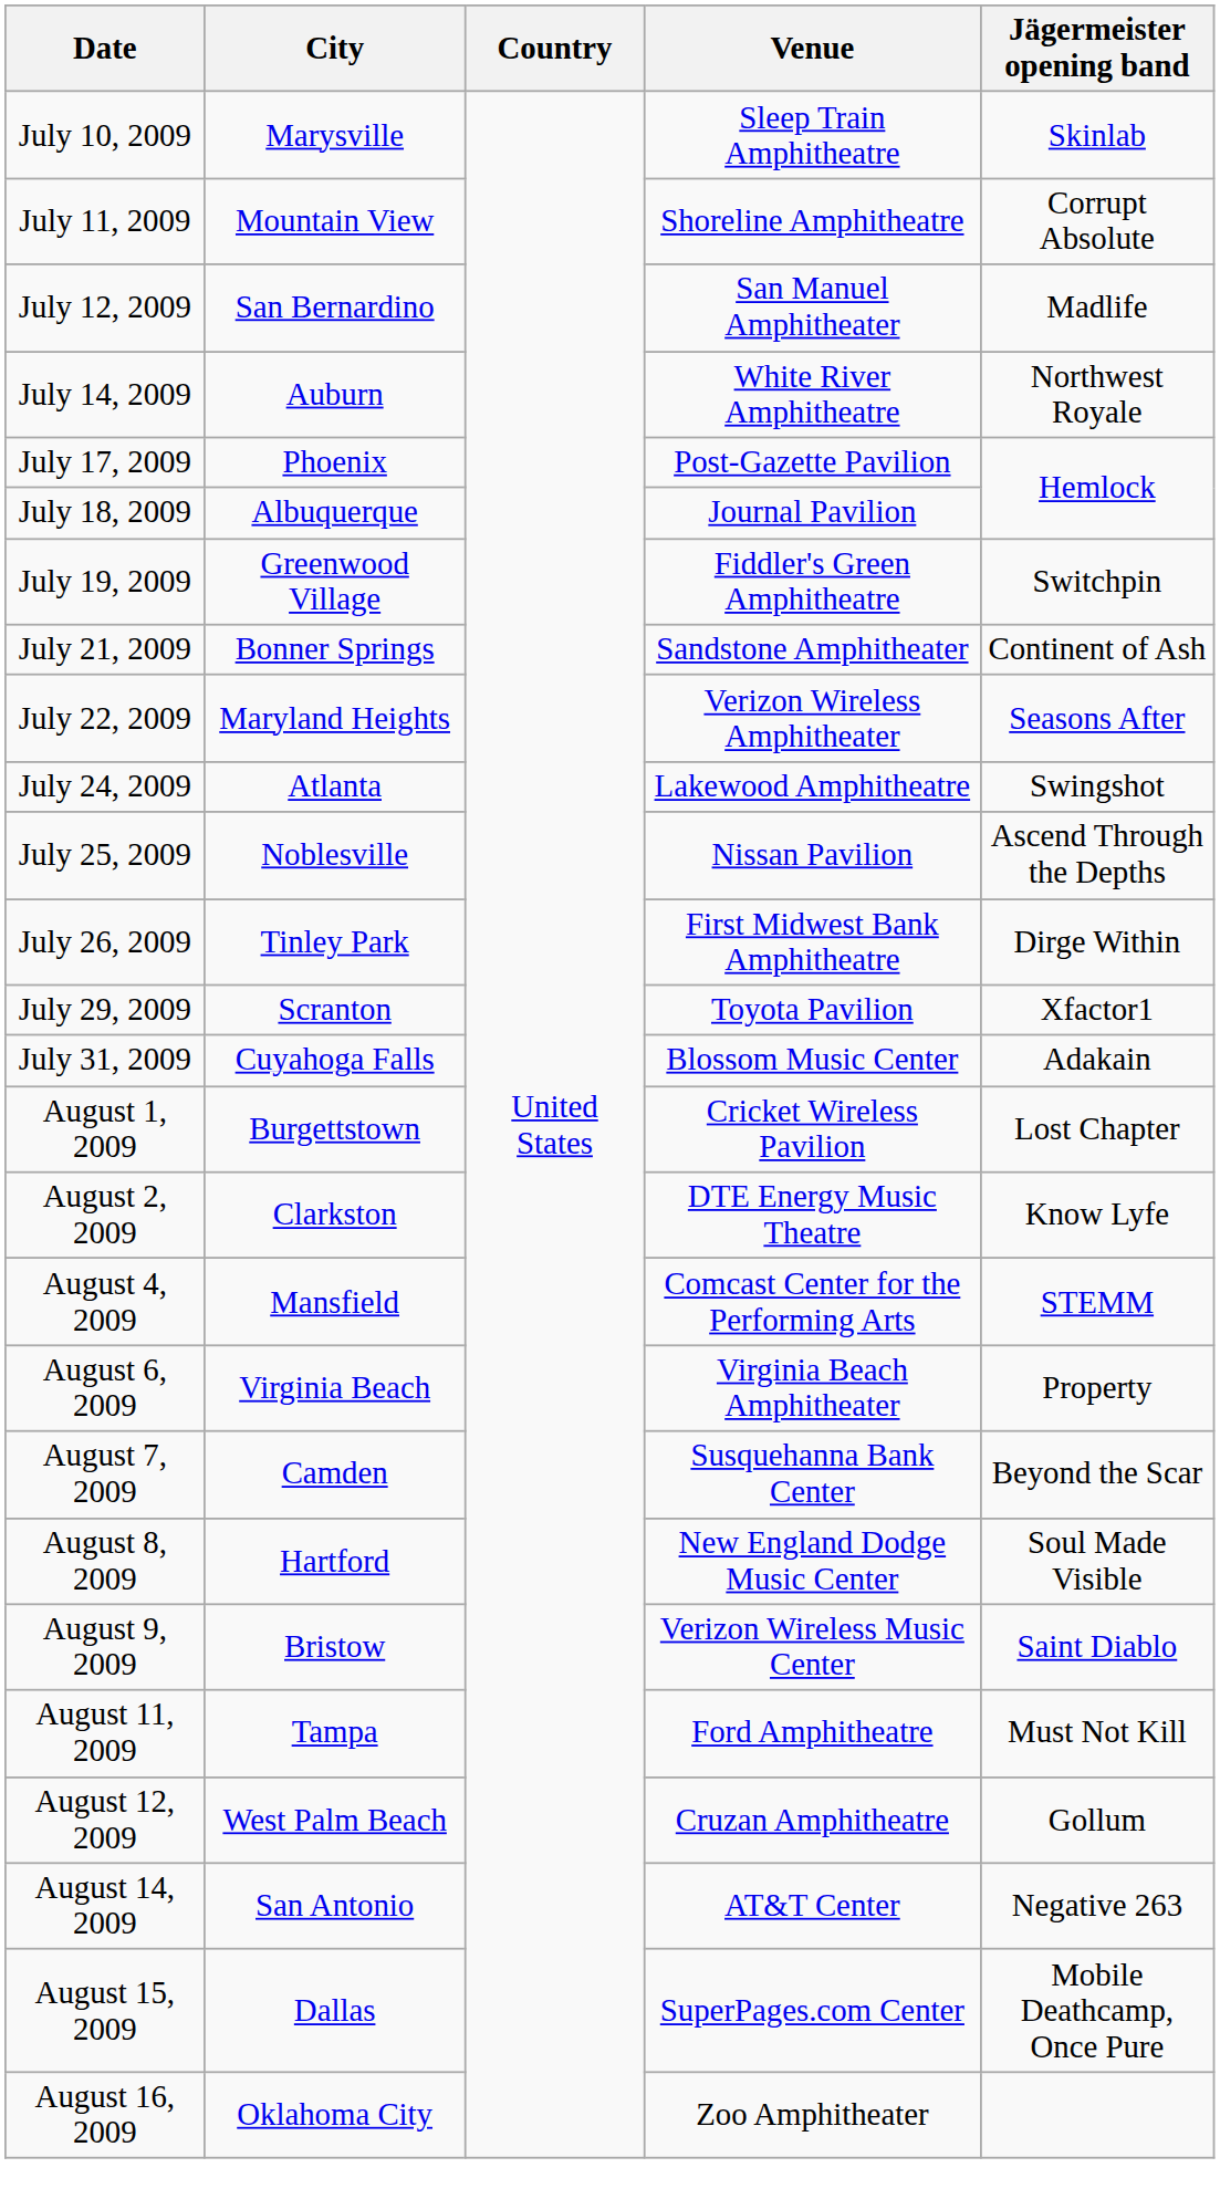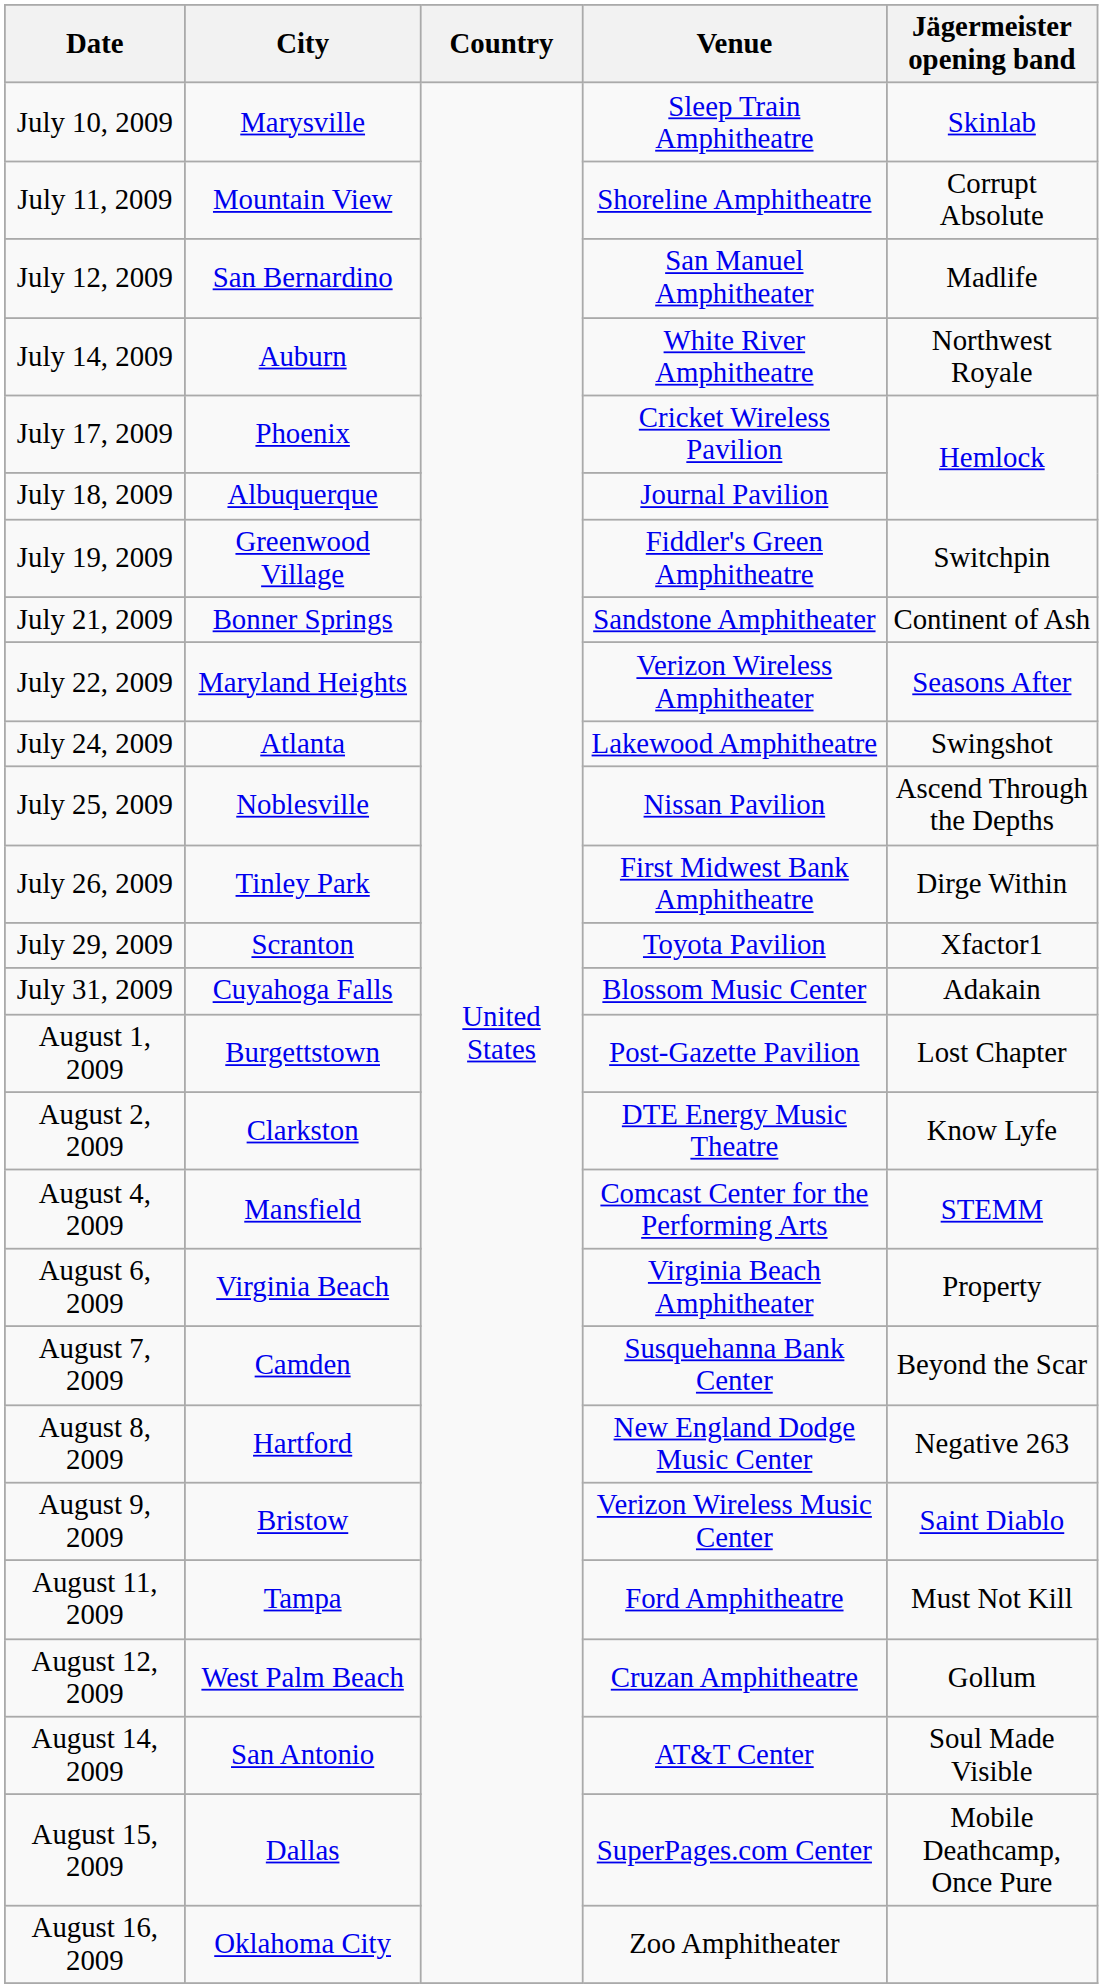July 17, 2009 | Venue: Post-Gazette Pavilion -> Cricket Wireless Pavilion
August 1, 2009 | Venue: Cricket Wireless Pavilion -> Post-Gazette Pavilion
August 8, 2009 | Jägermeister opening band: Soul Made Visible -> Negative 263
August 14, 2009 | Jägermeister opening band: Negative 263 -> Soul Made Visible
